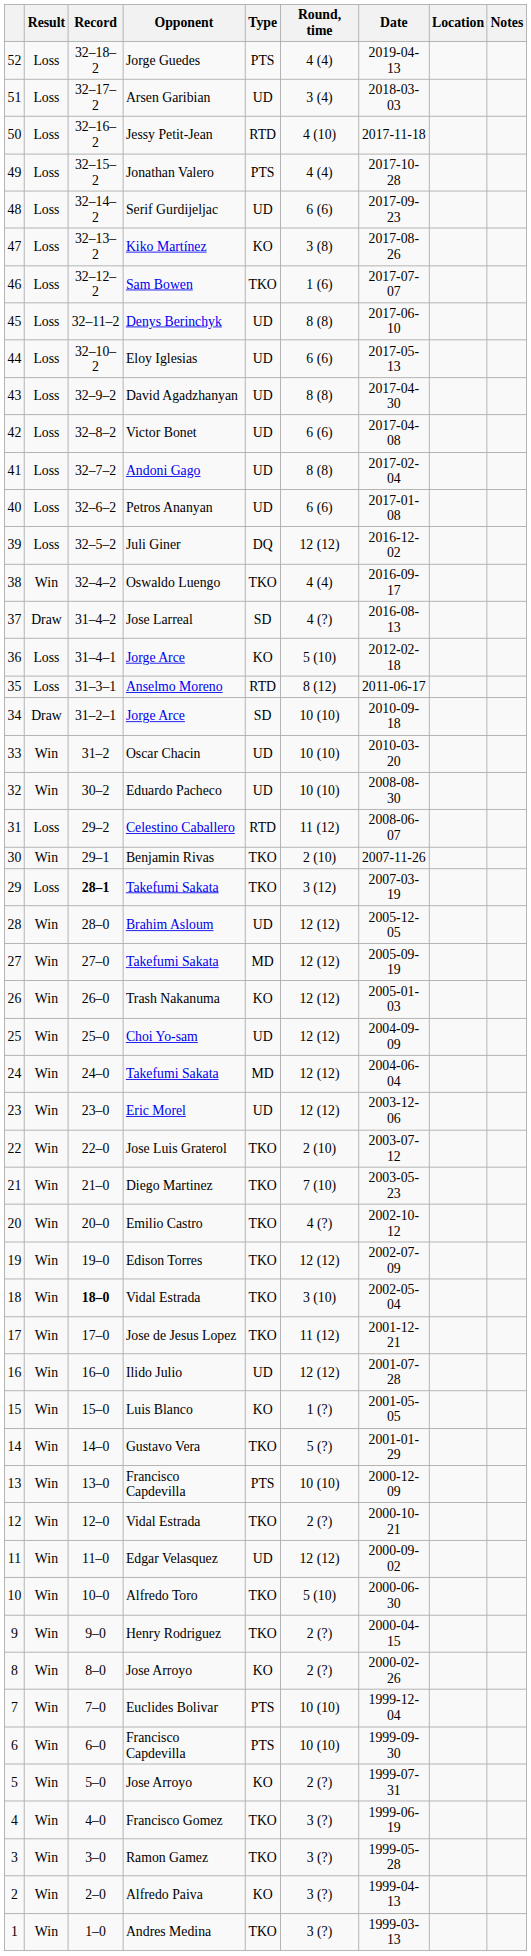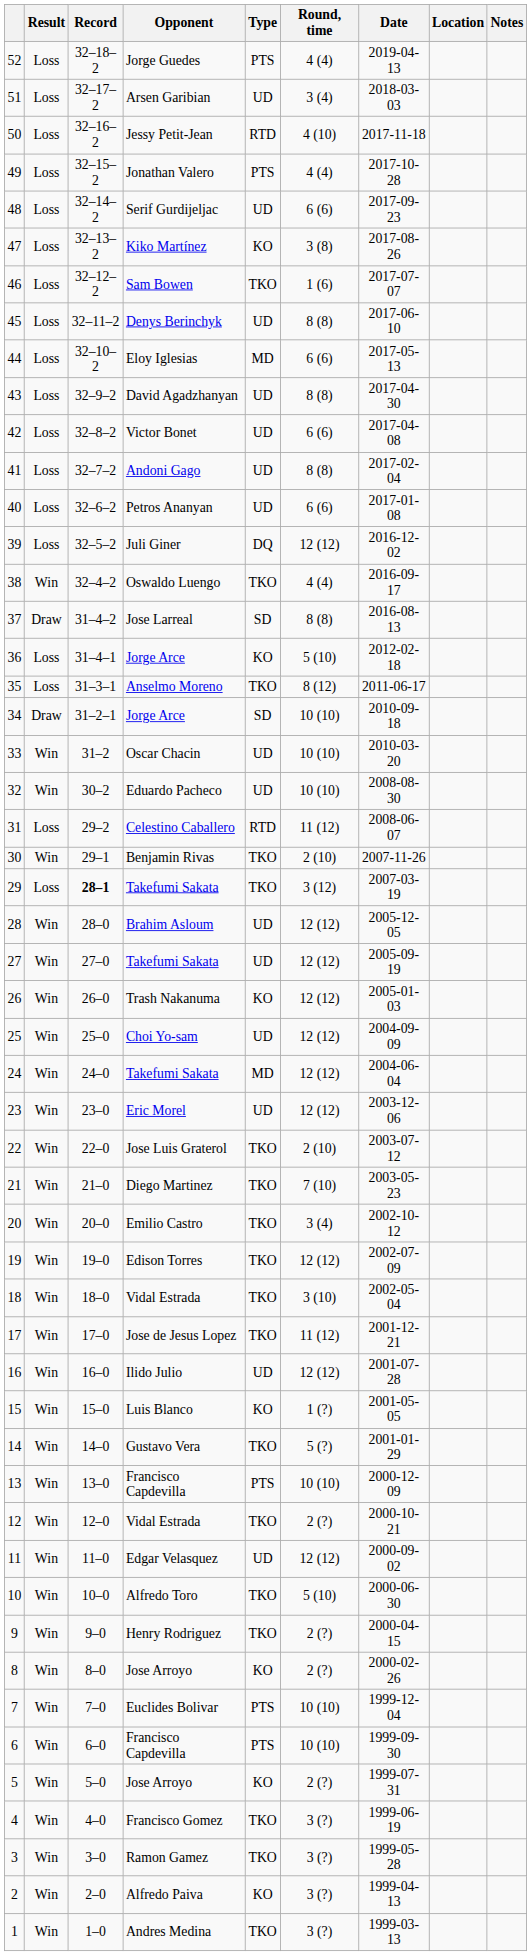44 | Type: UD -> MD
37 | Round, time: 4 (?) -> 8 (8)
35 | Type: RTD -> TKO
27 | Type: MD -> UD
20 | Round, time: 4 (?) -> 3 (4)
18 | Record: bold -> normal
